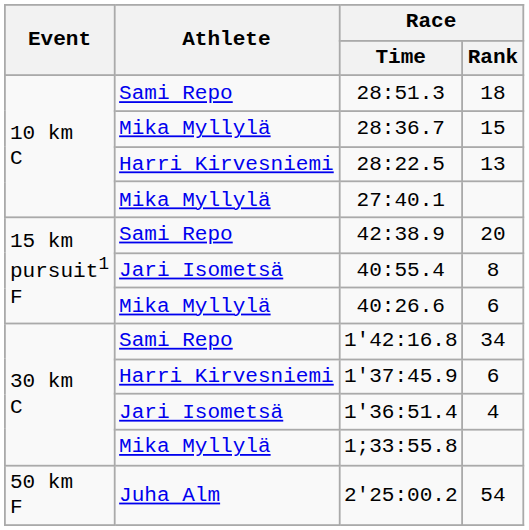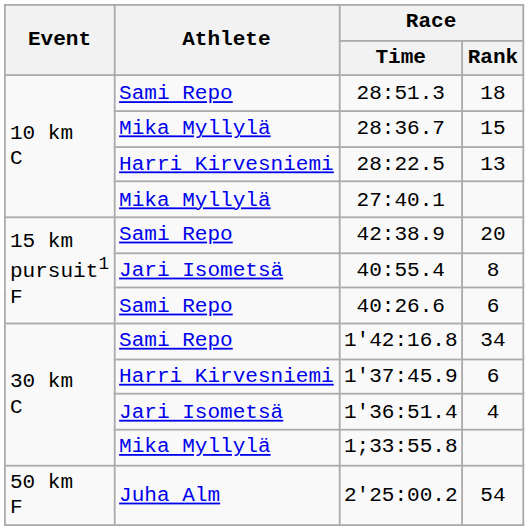40:26.6 | Athlete: Mika Myllylä -> Sami Repo
